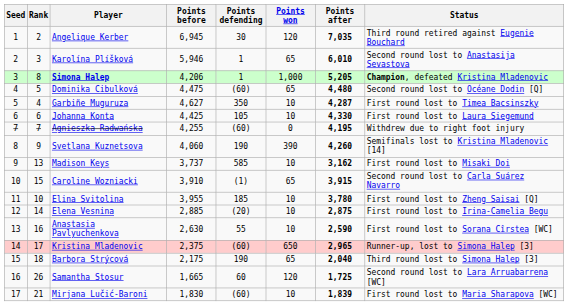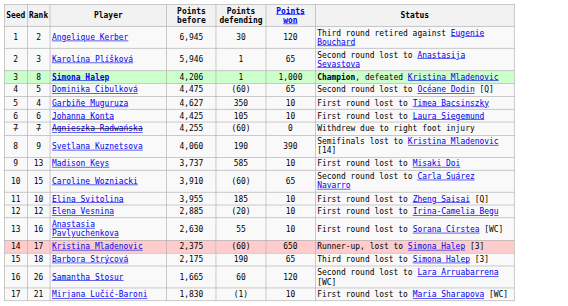- column: Points after | 7,035 | 6,010 | 5,205 | 4,480 | 4,287 | 4,330 | 4,195 | 4,260 | 3,162 | 3,915 | 3,780 | 2,875 | 2,590 | 2,965 | 2,040 | 1,725 | 1,839
Caroline Wozniacki | Points defending: (1) -> (60)
Elena Vesnina | Rank: 14 -> 12
Mirjana Lučić-Baroni | Points defending: (60) -> (1)
